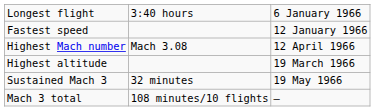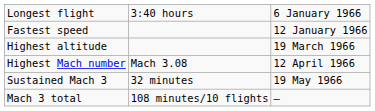rows swapped: Highest altitude <-> Highest Mach number
